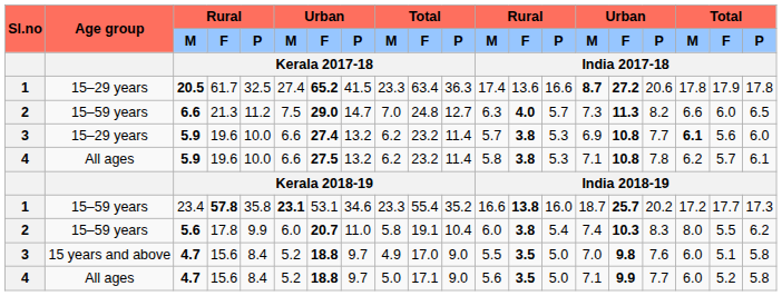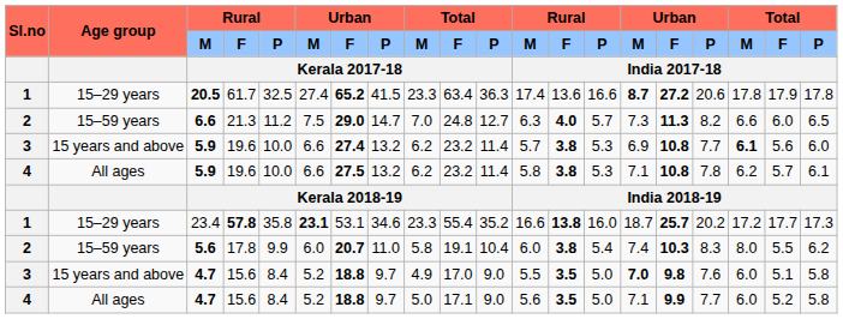3 / 5.9 | column 2: 15–29 years -> 15 years and above
23.4 | column 2: 15–59 years -> 15–29 years
3 / 4.7 | column 15: normal -> bold
